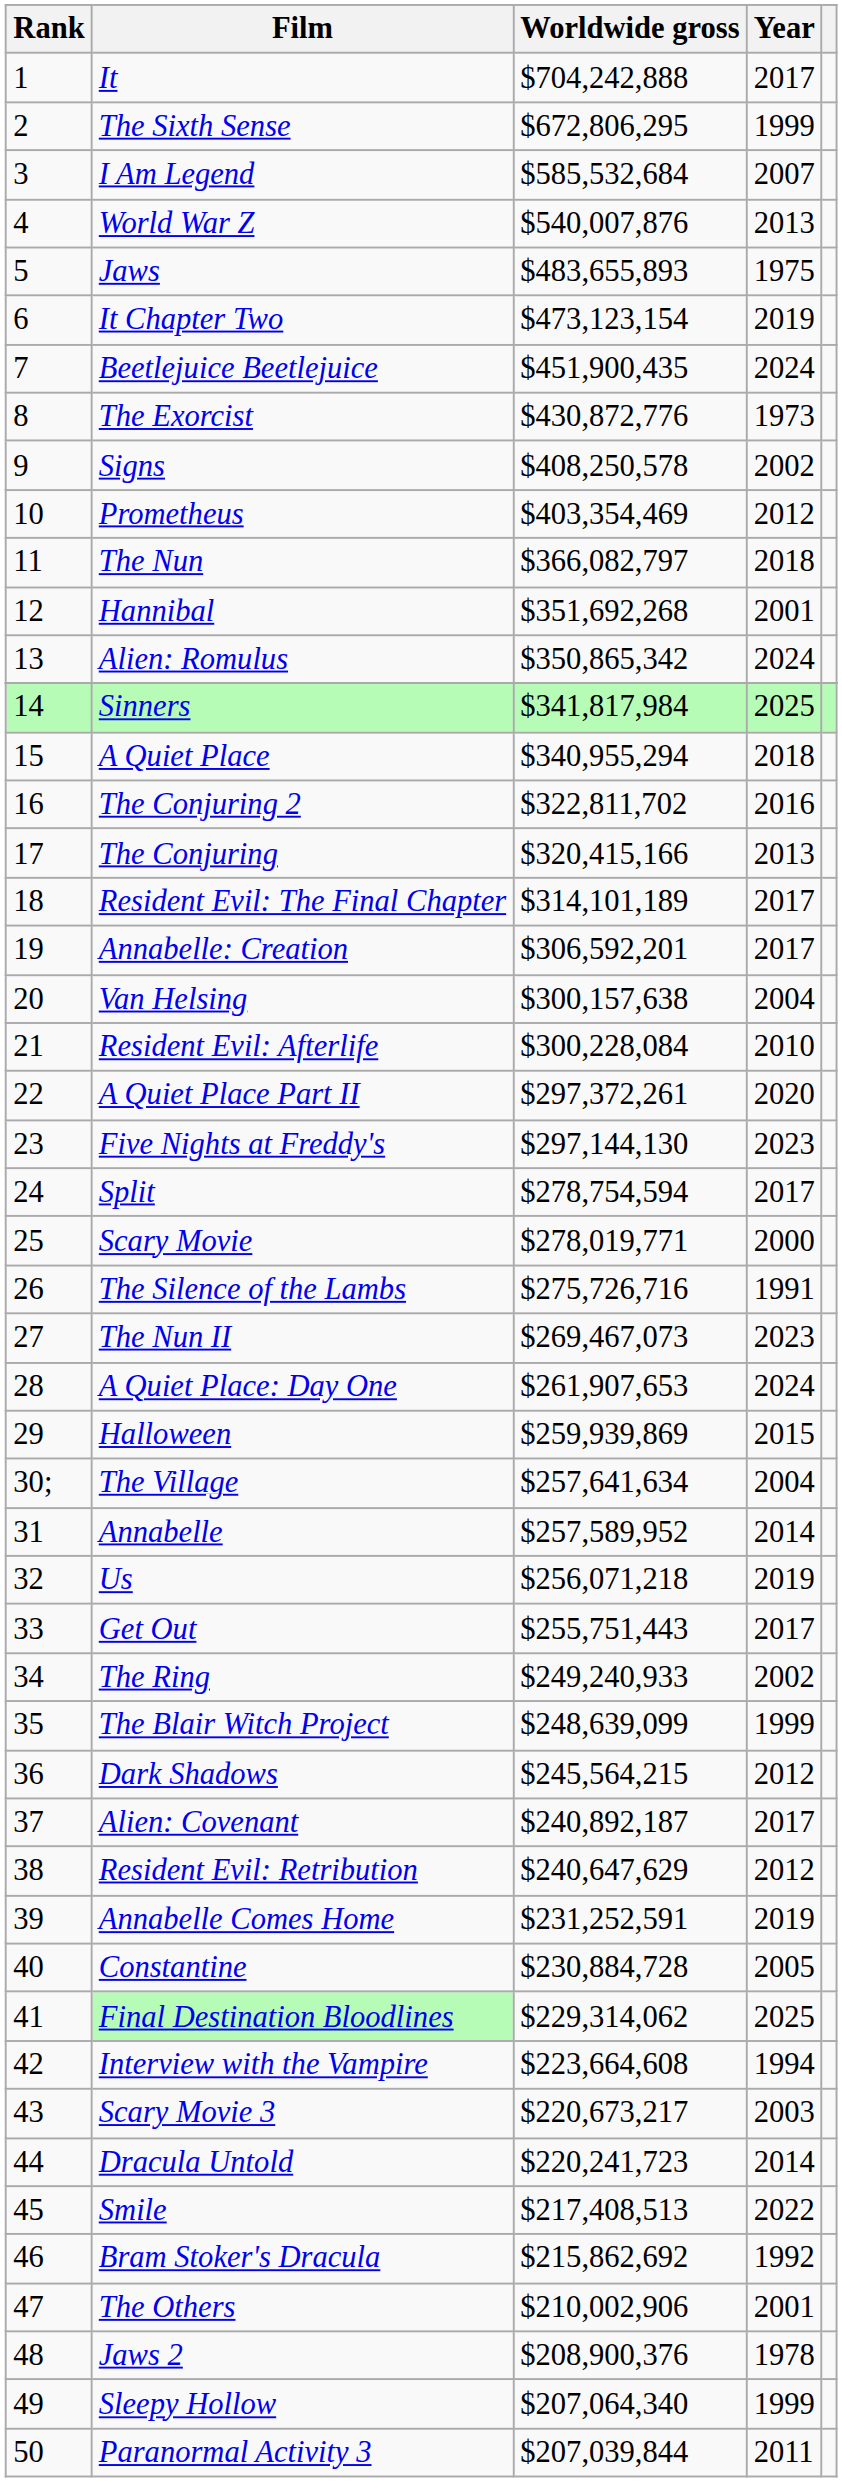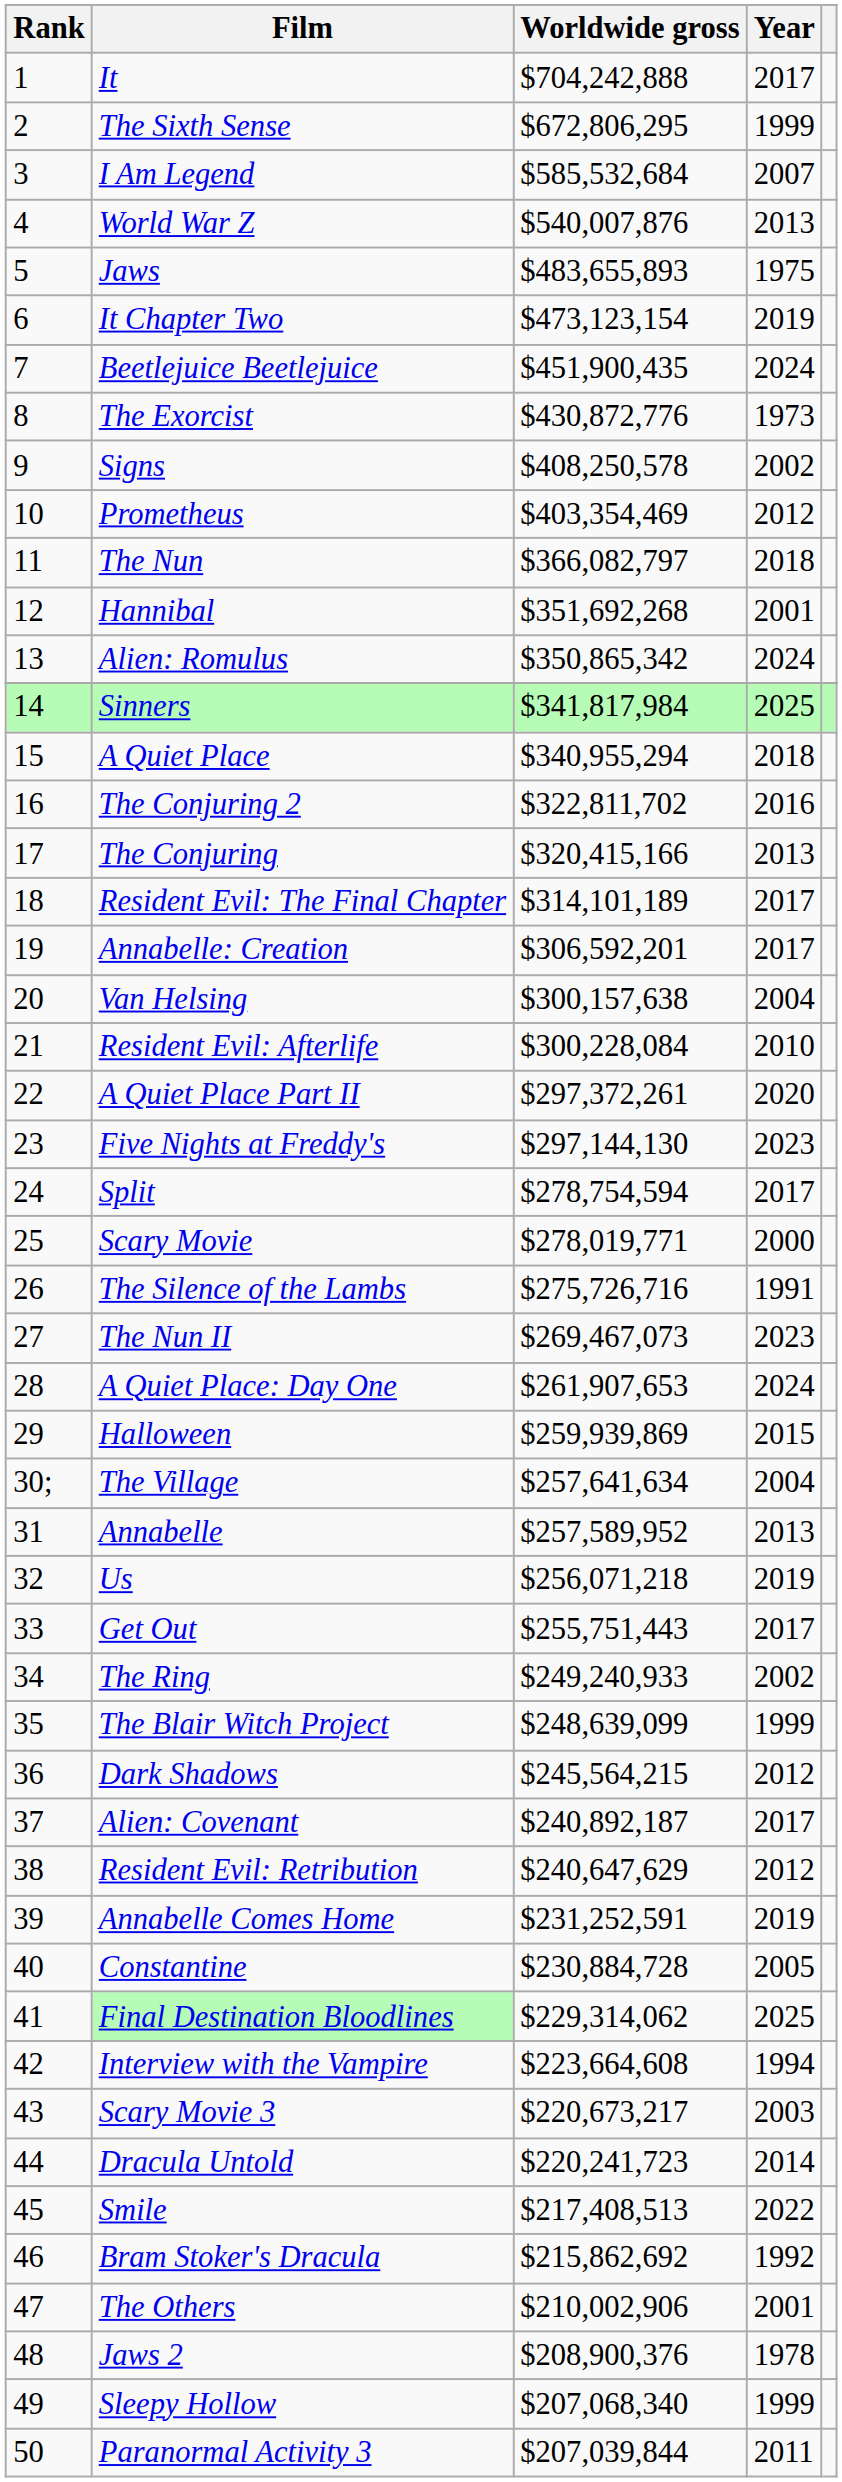Annabelle | Year: 2014 -> 2013
Sleepy Hollow | Worldwide gross: $207,064,340 -> $207,068,340
